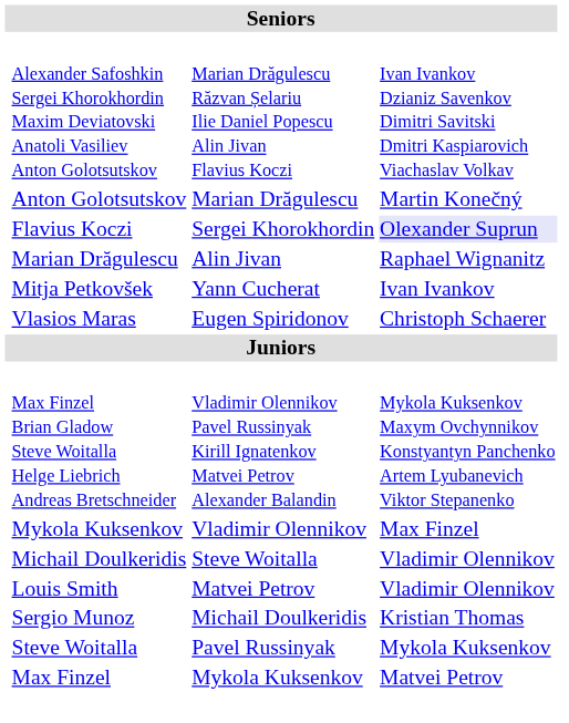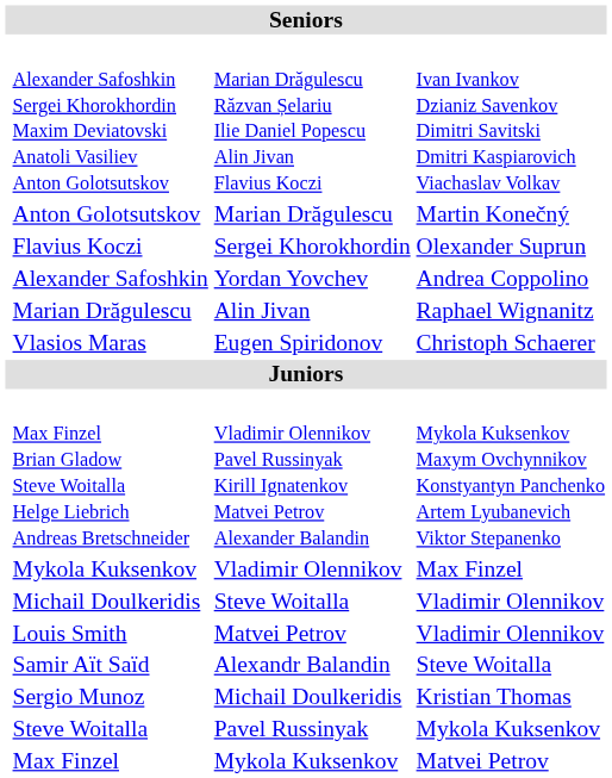Flavius Koczi | column 4: lavender background -> no background
+ row: Alexander Safoshkin | Yordan Yovchev | Andrea Coppolino
- row: Mitja Petkovšek | Yann Cucherat | Ivan Ivankov
+ row: Samir Aït Saïd | Alexandr Balandin | Steve Woitalla
